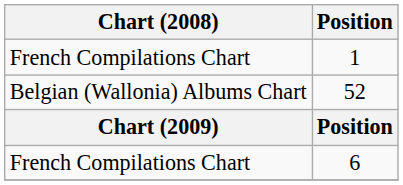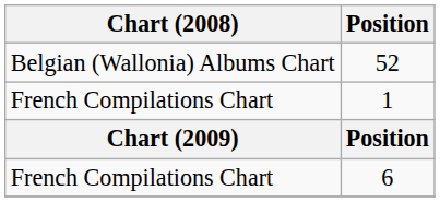rows swapped: 52 <-> 1
